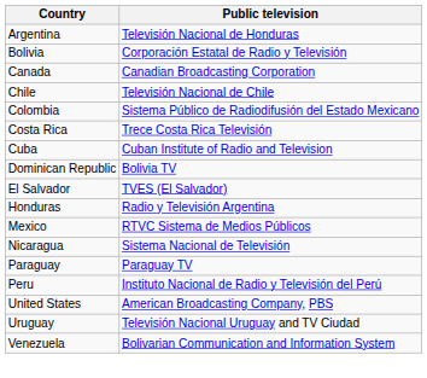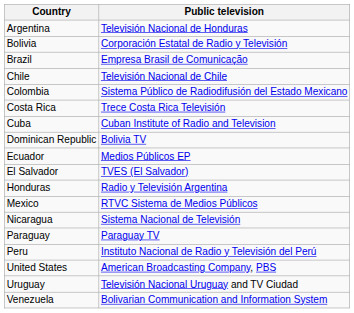+ row: Brazil | Empresa Brasil de Comunicação
- row: Canada | Canadian Broadcasting Corporation
+ row: Ecuador | Medios Públicos EP
